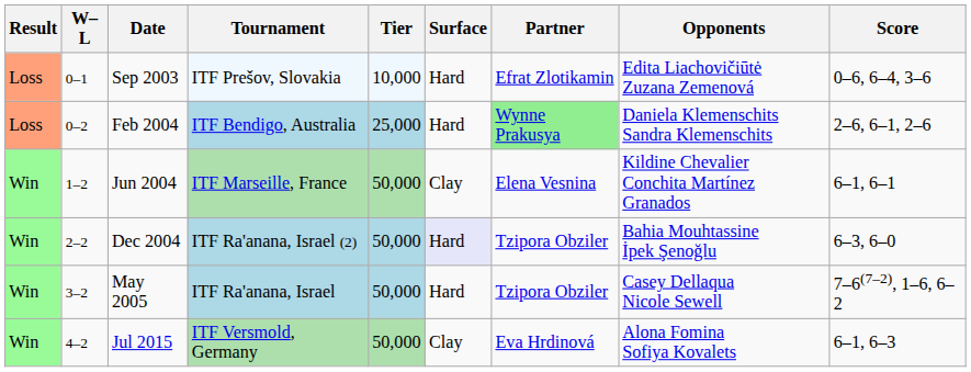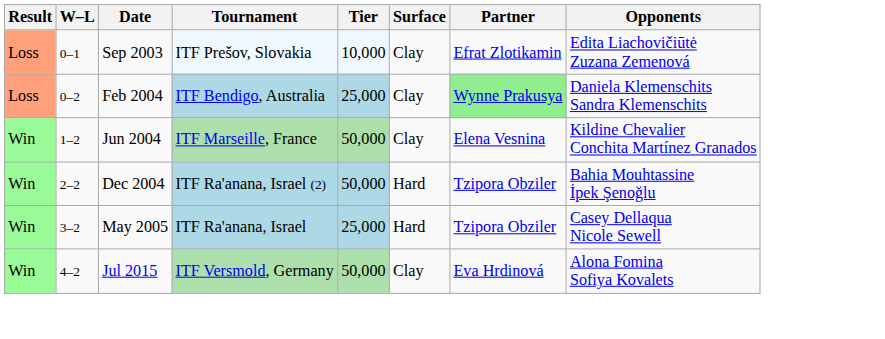- column: Score | 0–6, 6–4, 3–6 | 2–6, 6–1, 2–6 | 6–1, 6–1 | 6–3, 6–0 | 7–6(7–2), 1–6, 6–2 | 6–1, 6–3
Sep 2003 | Surface: Hard -> Clay
Feb 2004 | Surface: Hard -> Clay
Dec 2004 | Surface: lavender background -> no background
May 2005 | Tier: 50,000 -> 25,000
